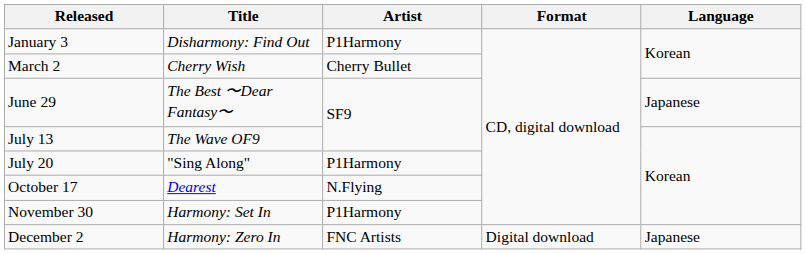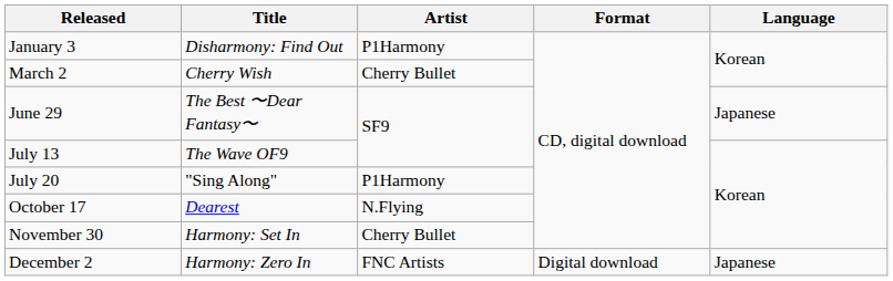November 30 | Artist: P1Harmony -> Cherry Bullet
